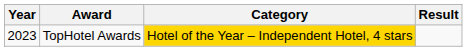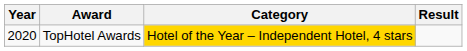TopHotel Awards | Year: 2023 -> 2020
